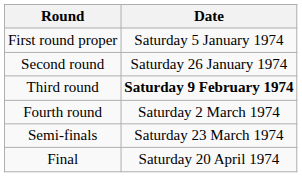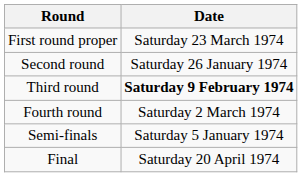First round proper | Date: Saturday 5 January 1974 -> Saturday 23 March 1974
Semi-finals | Date: Saturday 23 March 1974 -> Saturday 5 January 1974
